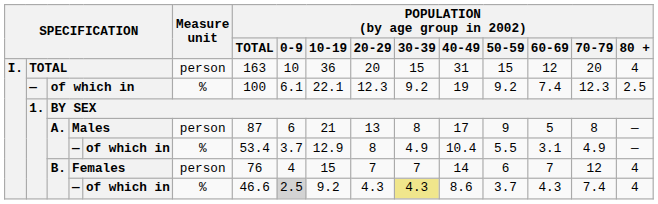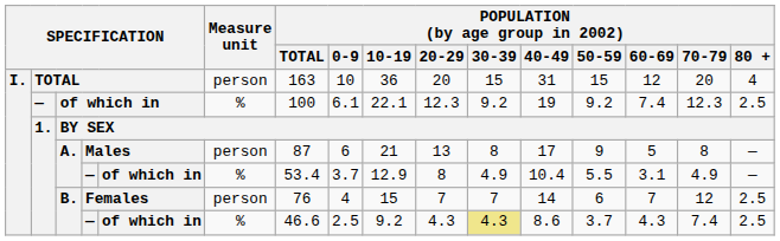Females | POPULATION (by age group in 2002) / 80 +: 4 -> 2.5
B. / — | POPULATION (by age group in 2002) / 0-9: lightgrey background -> no background
B. / — | POPULATION (by age group in 2002) / 80 +: 4 -> 2.5
